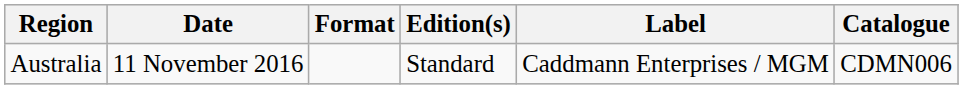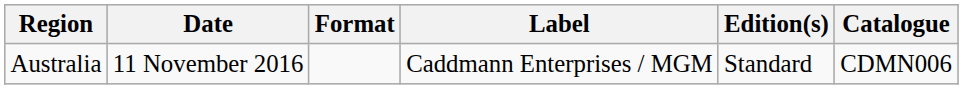columns swapped: Edition(s) <-> Label
